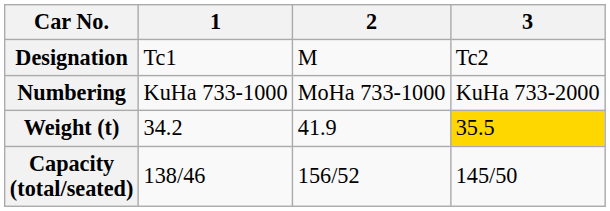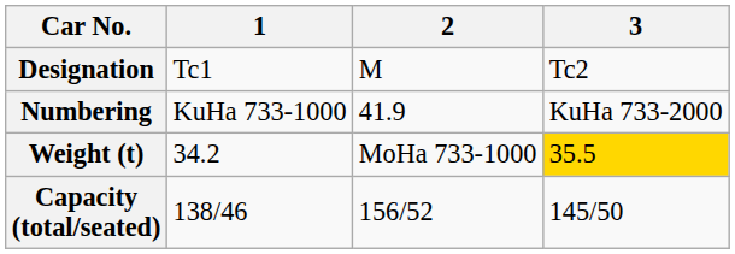Numbering | 2: MoHa 733-1000 -> 41.9
Weight (t) | 2: 41.9 -> MoHa 733-1000
